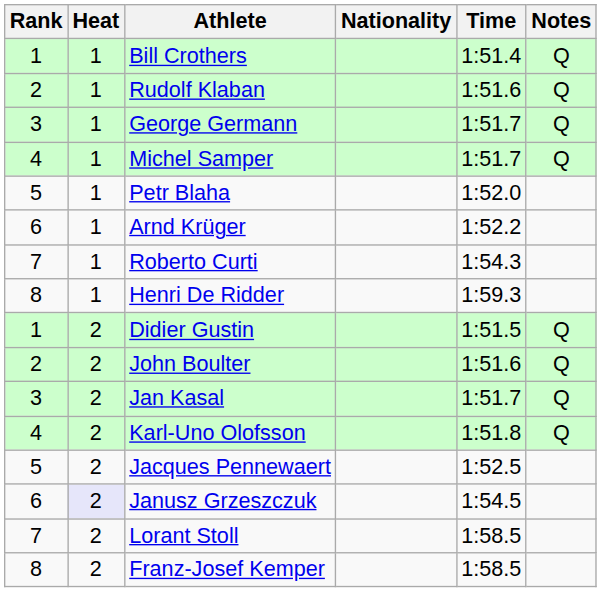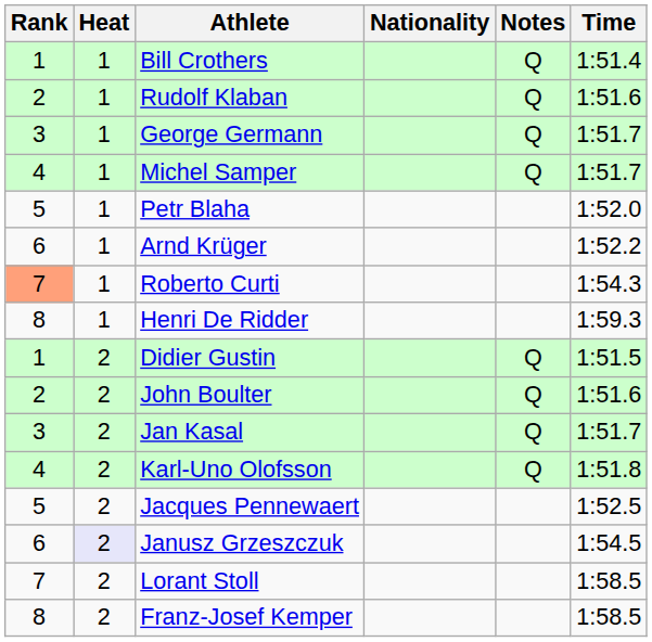columns swapped: Time <-> Notes
Roberto Curti | Rank: no background -> lightsalmon background
